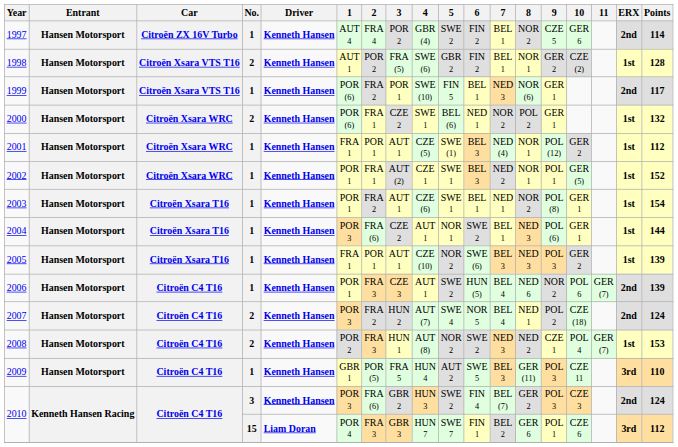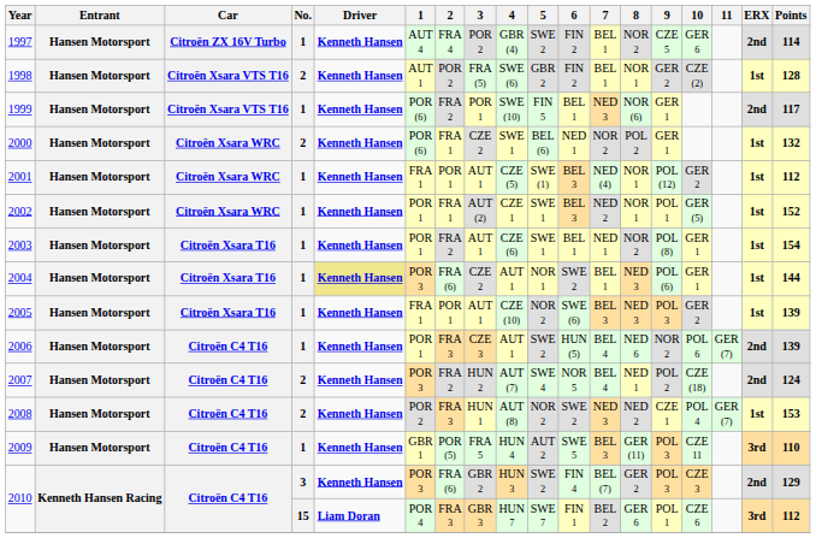2004 | Driver: no background -> khaki background
2010 / 3 | Points: 124 -> 129
